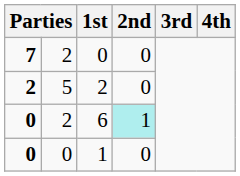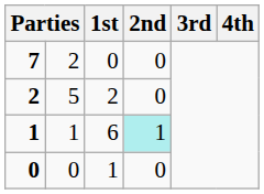6 | column 1: 0 -> 1
6 | column 2: 2 -> 1
